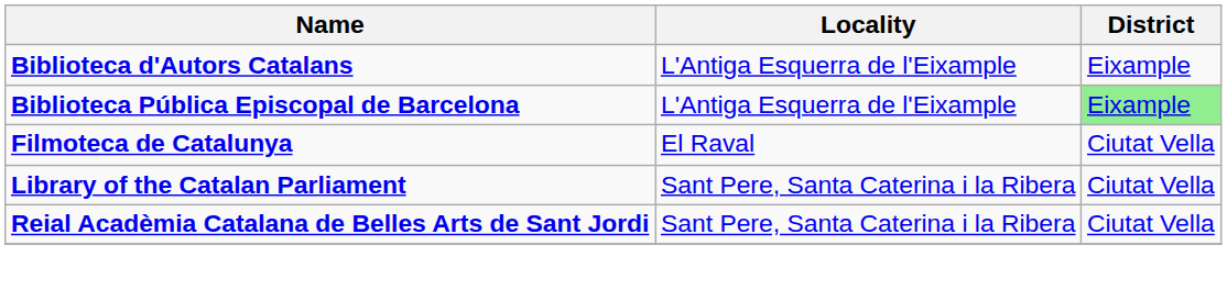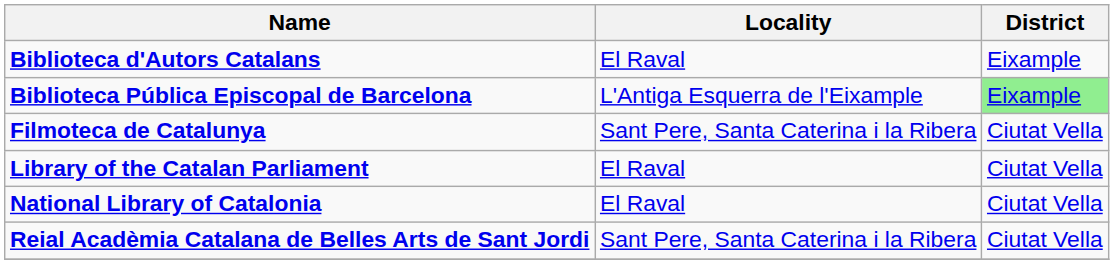Biblioteca d'Autors Catalans | Locality: L'Antiga Esquerra de l'Eixample -> El Raval
Filmoteca de Catalunya | Locality: El Raval -> Sant Pere, Santa Caterina i la Ribera
Library of the Catalan Parliament | Locality: Sant Pere, Santa Caterina i la Ribera -> El Raval
+ row: National Library of Catalonia | El Raval | Ciutat Vella
